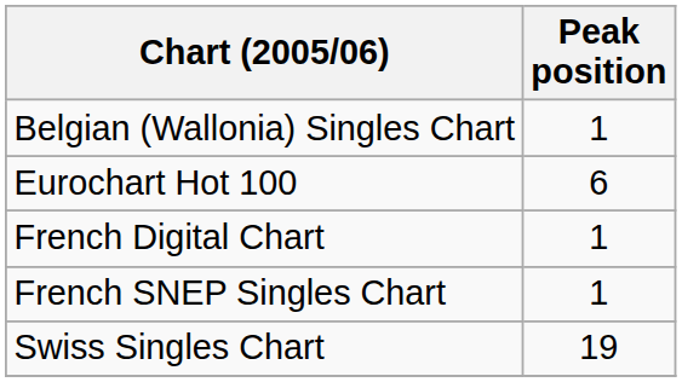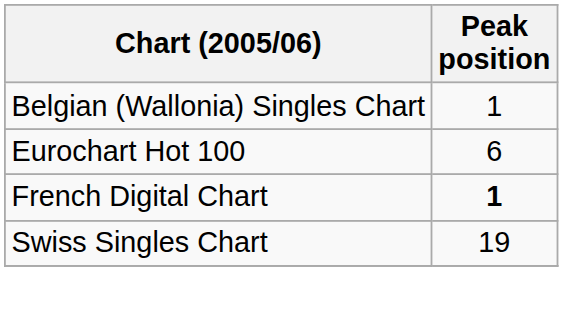French Digital Chart | Peak position: normal -> bold
- row: French SNEP Singles Chart | 1
